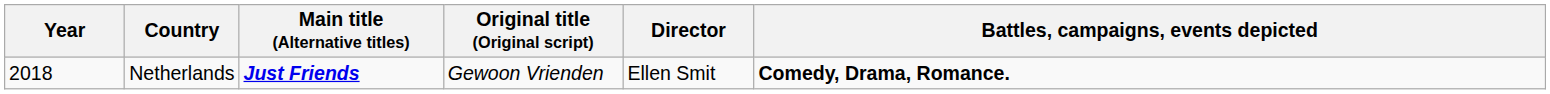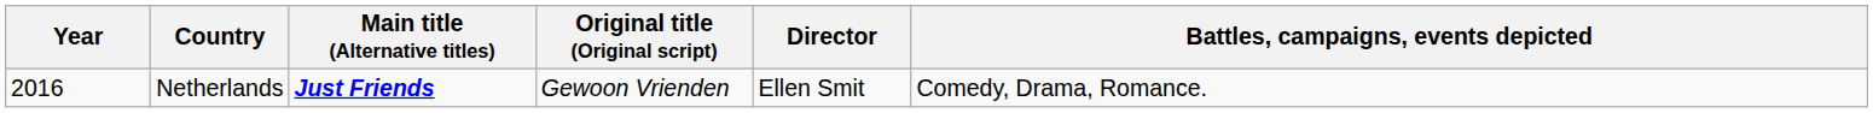Netherlands | Year: 2018 -> 2016
Netherlands | Battles, campaigns, events depicted: bold -> normal
